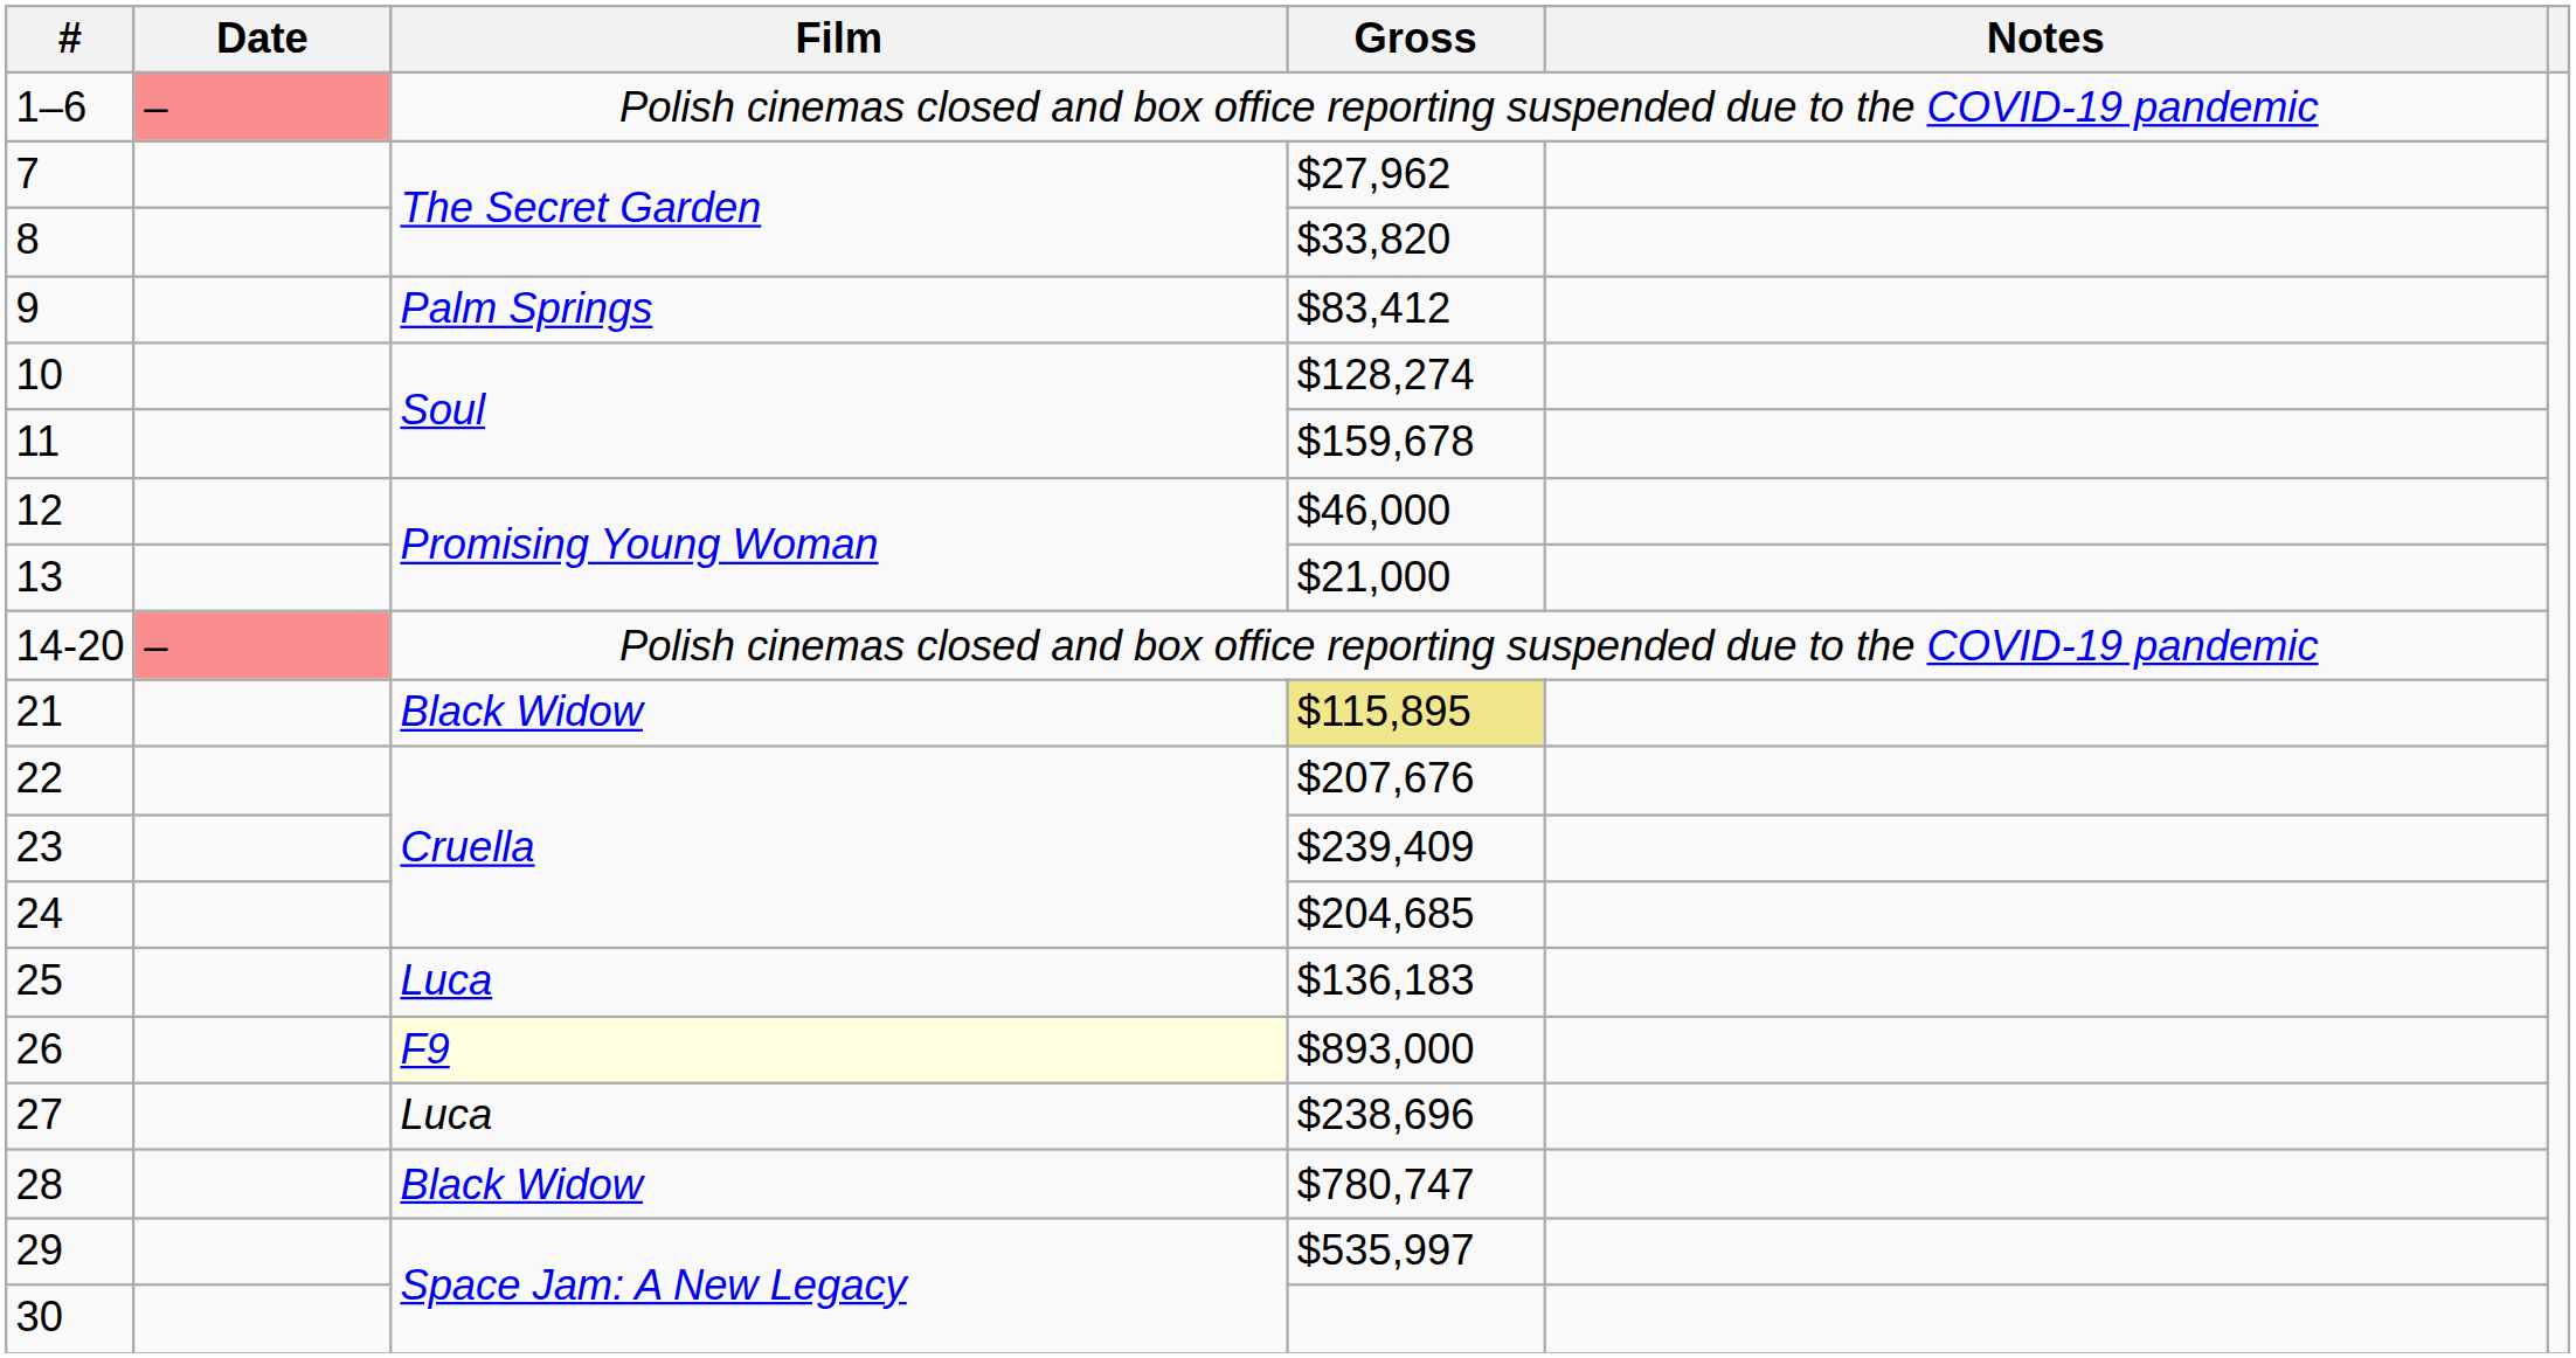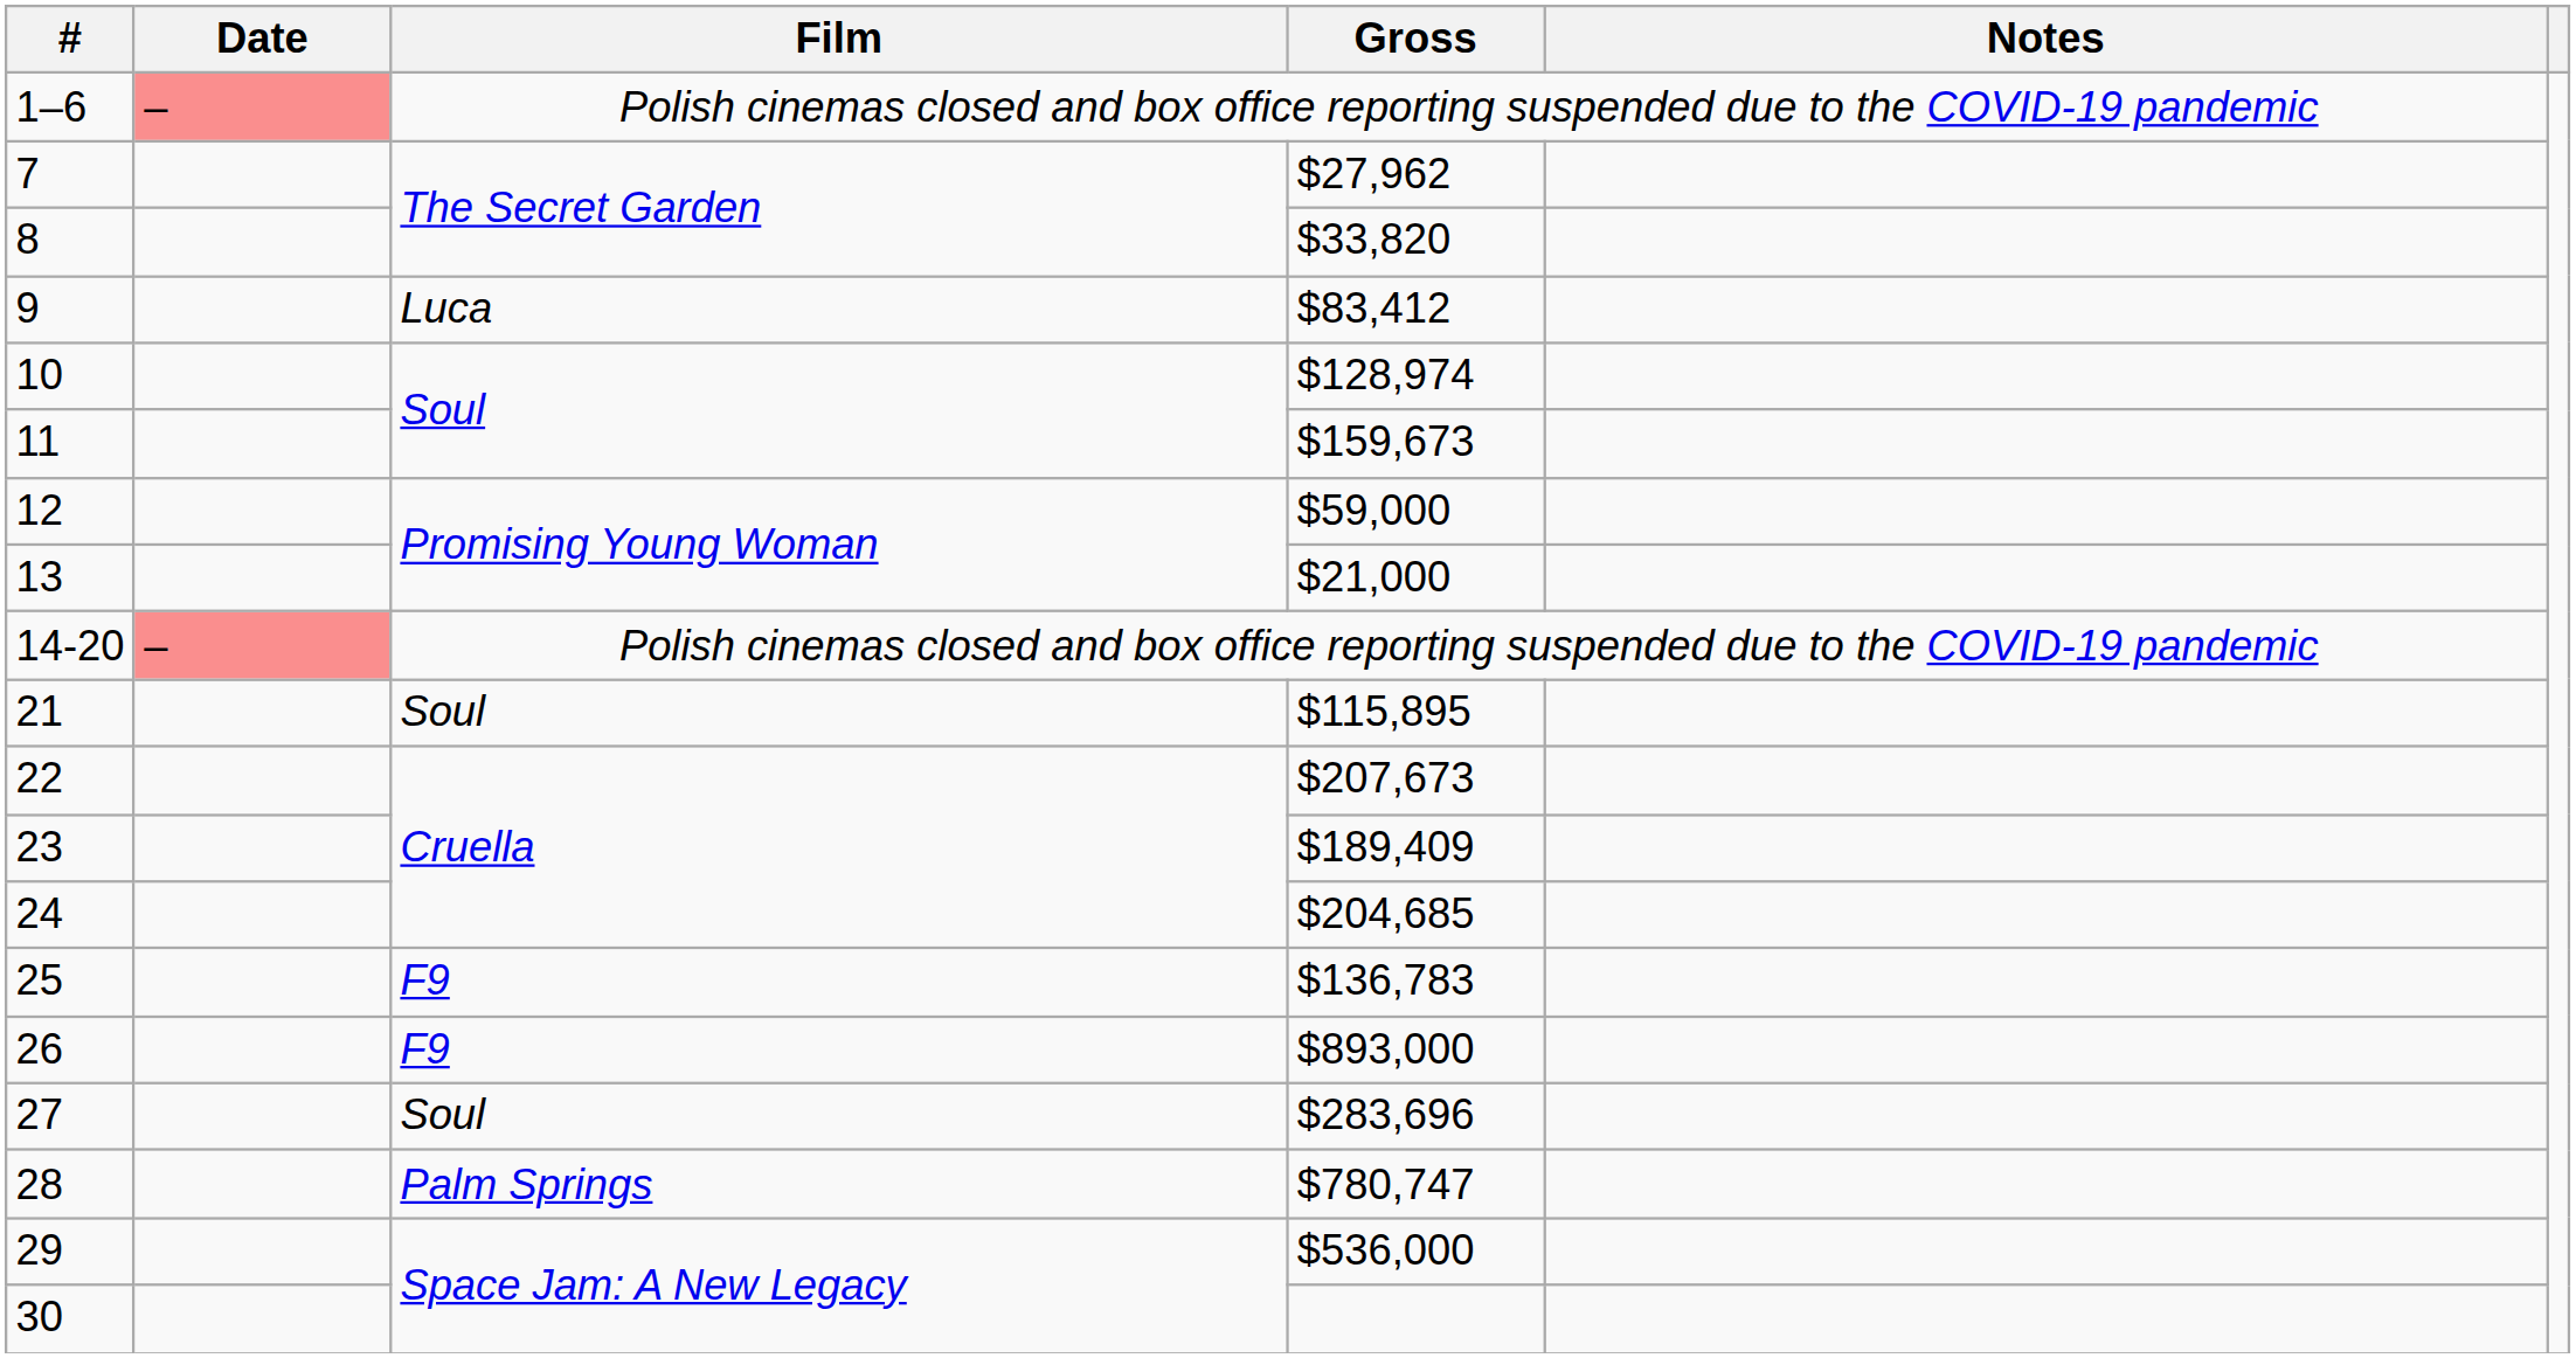9 | Film: Palm Springs -> Luca
10 | Gross: $128,274 -> $128,974
11 | Gross: $159,678 -> $159,673
12 | Gross: $46,000 -> $59,000
21 | Film: Black Widow -> Soul
21 | Gross: khaki background -> no background
22 | Gross: $207,676 -> $207,673
23 | Gross: $239,409 -> $189,409
25 | Film: Luca -> F9
25 | Gross: $136,183 -> $136,783
26 | Film: lightyellow background -> no background
27 | Film: Luca -> Soul
27 | Gross: $238,696 -> $283,696
28 | Film: Black Widow -> Palm Springs
29 | Gross: $535,997 -> $536,000
